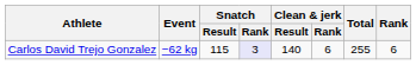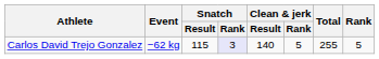Carlos David Trejo Gonzalez | Clean & jerk / Rank: 6 -> 5
Carlos David Trejo Gonzalez | Rank: 6 -> 5
